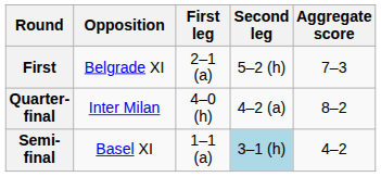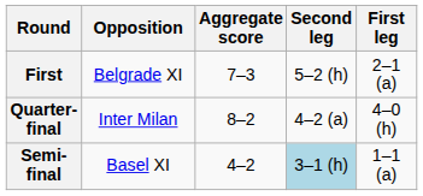columns swapped: First leg <-> Aggregate score
